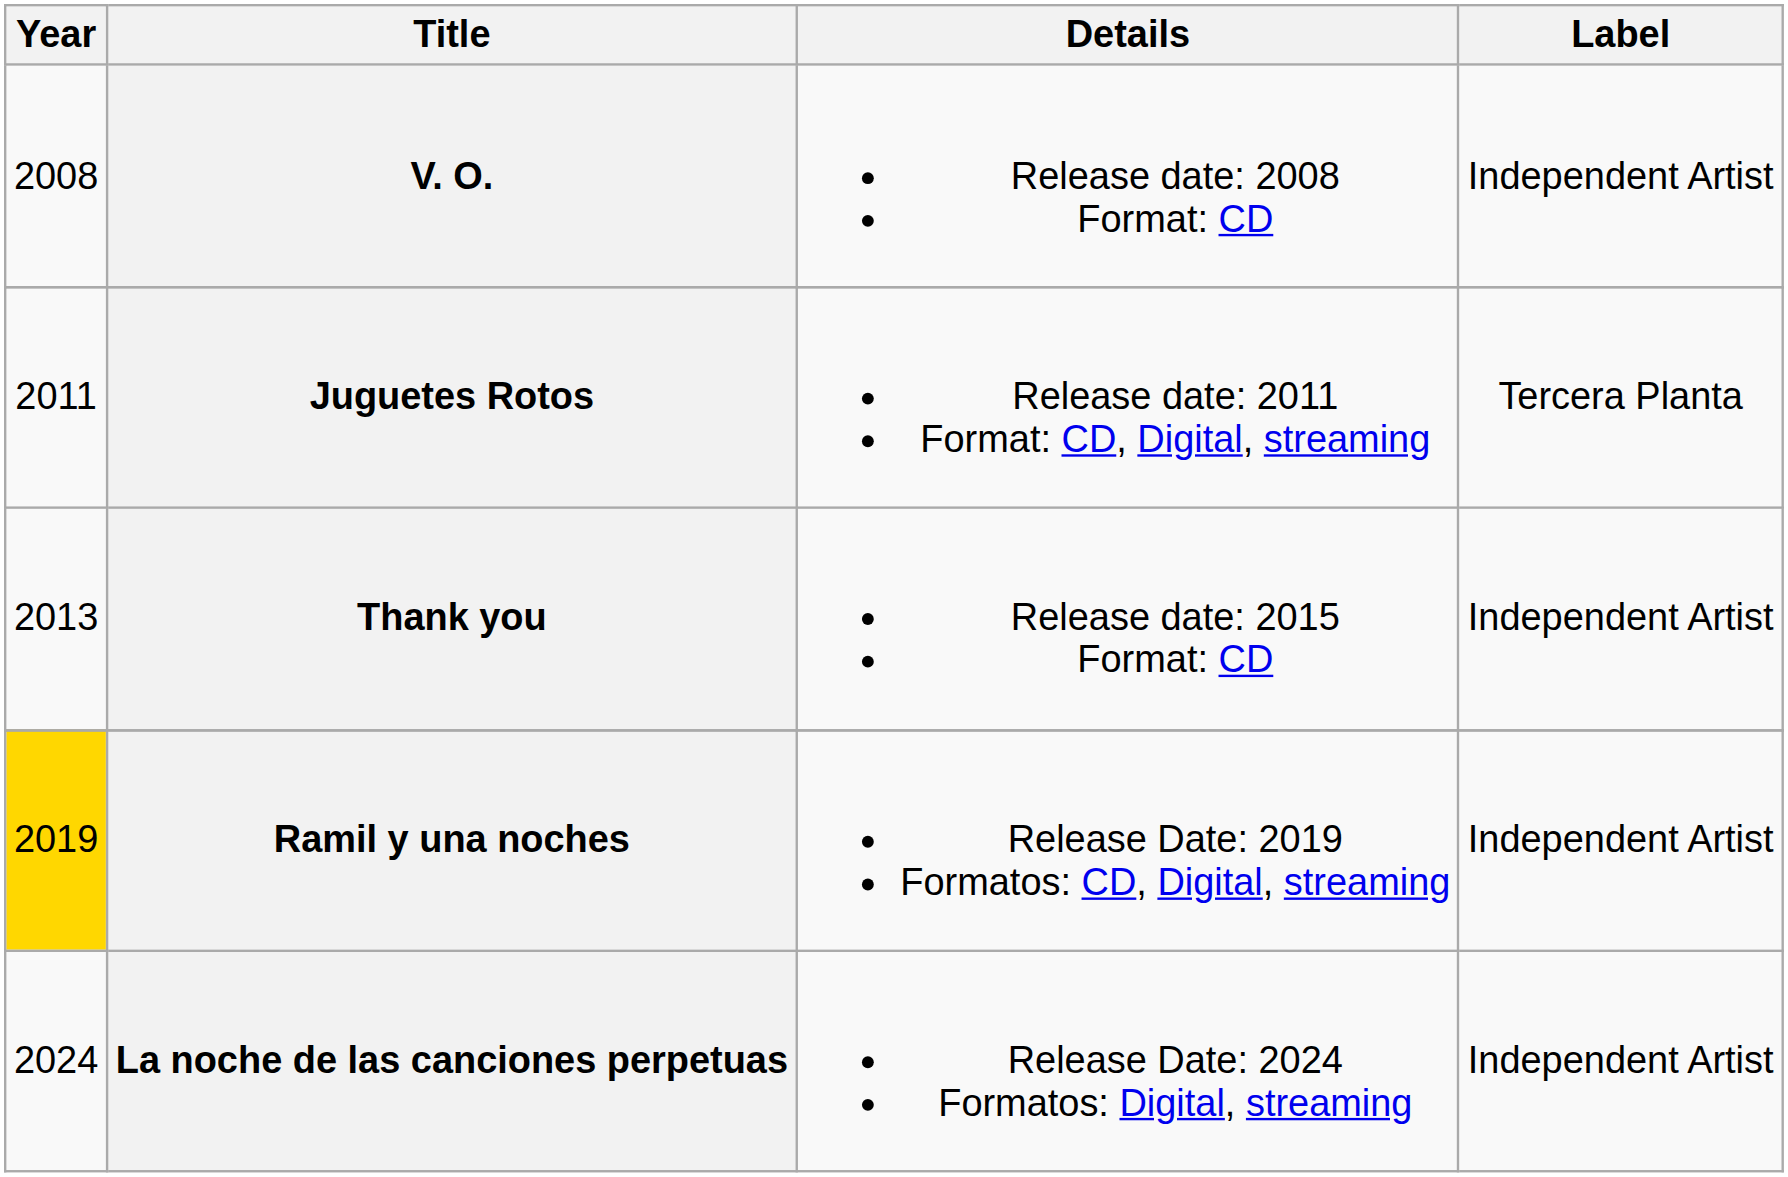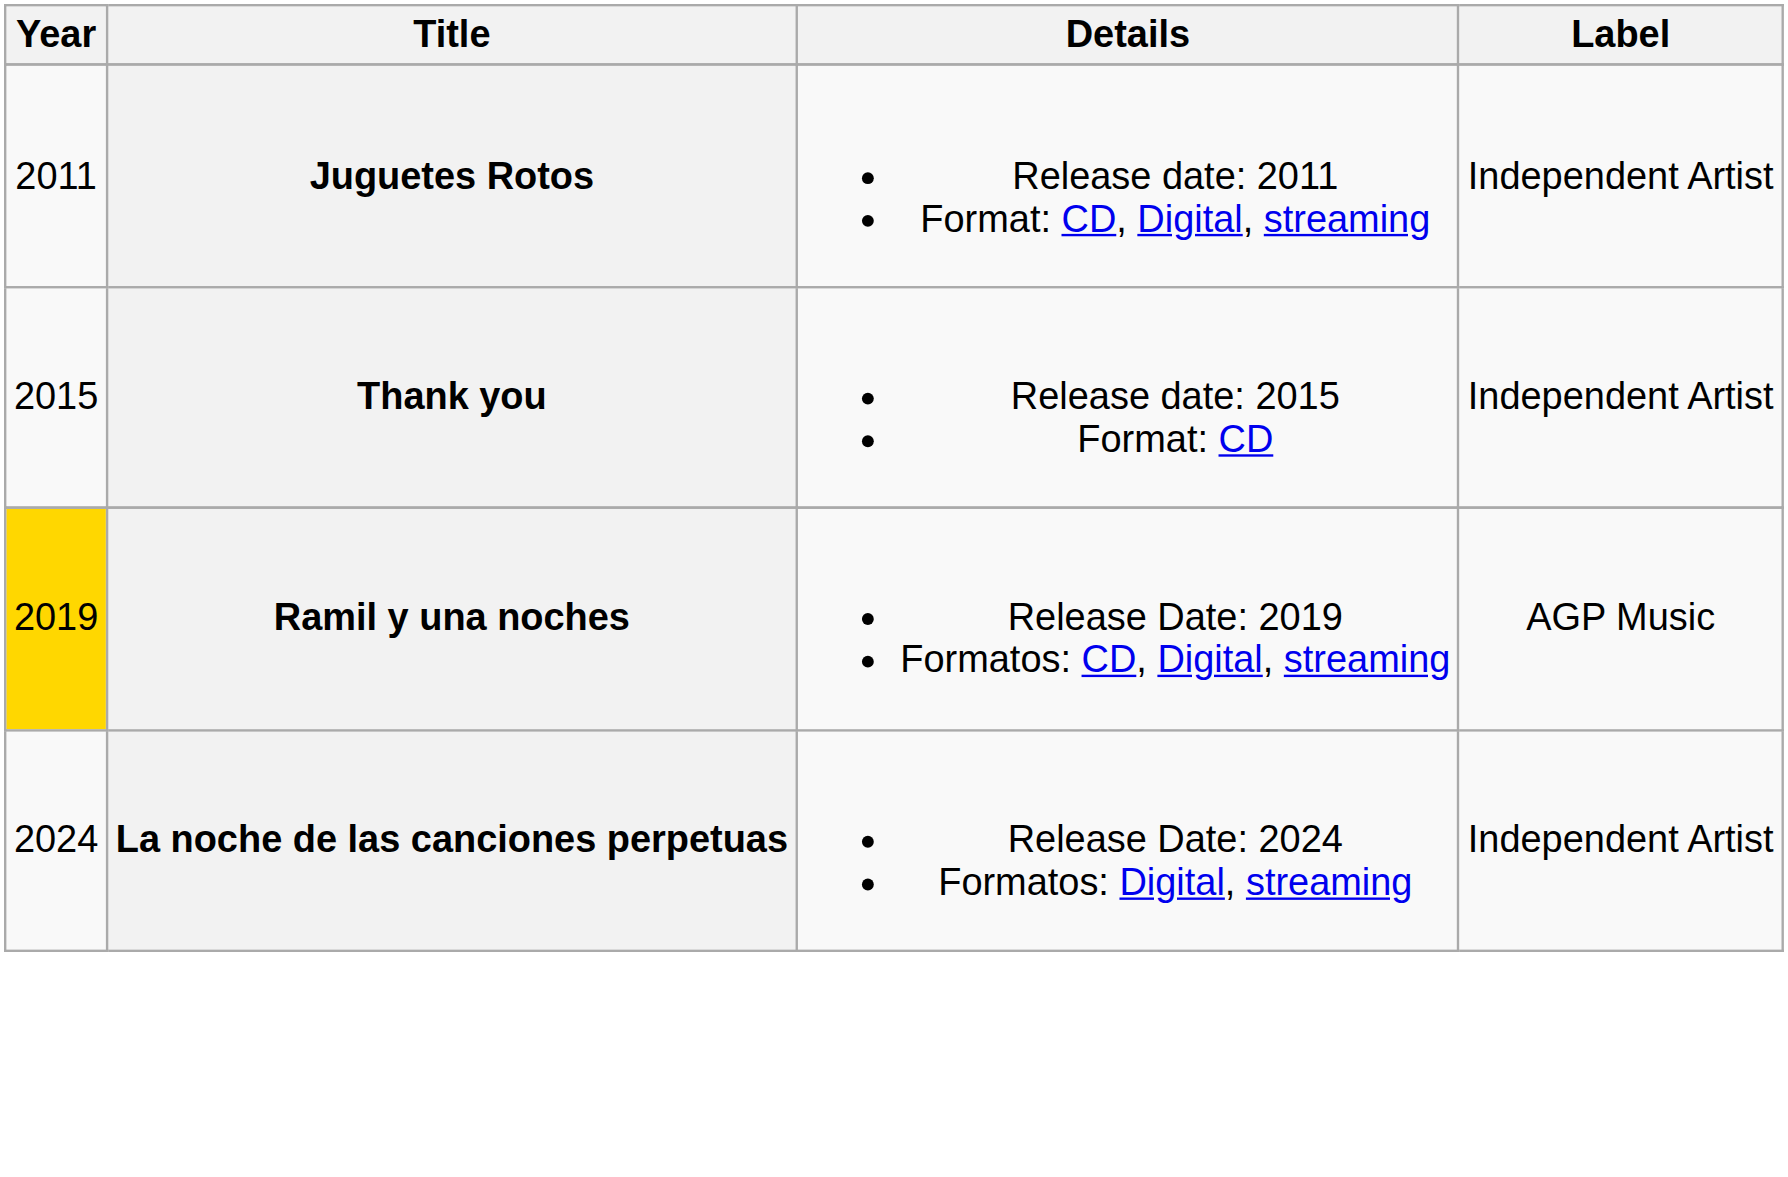- row: 2008 | V. O. | Release date: 2008 Format: CD | Independent Artist
Juguetes Rotos | Label: Tercera Planta -> Independent Artist
Thank you | Year: 2013 -> 2015
Ramil y una noches | Label: Independent Artist -> AGP Music
